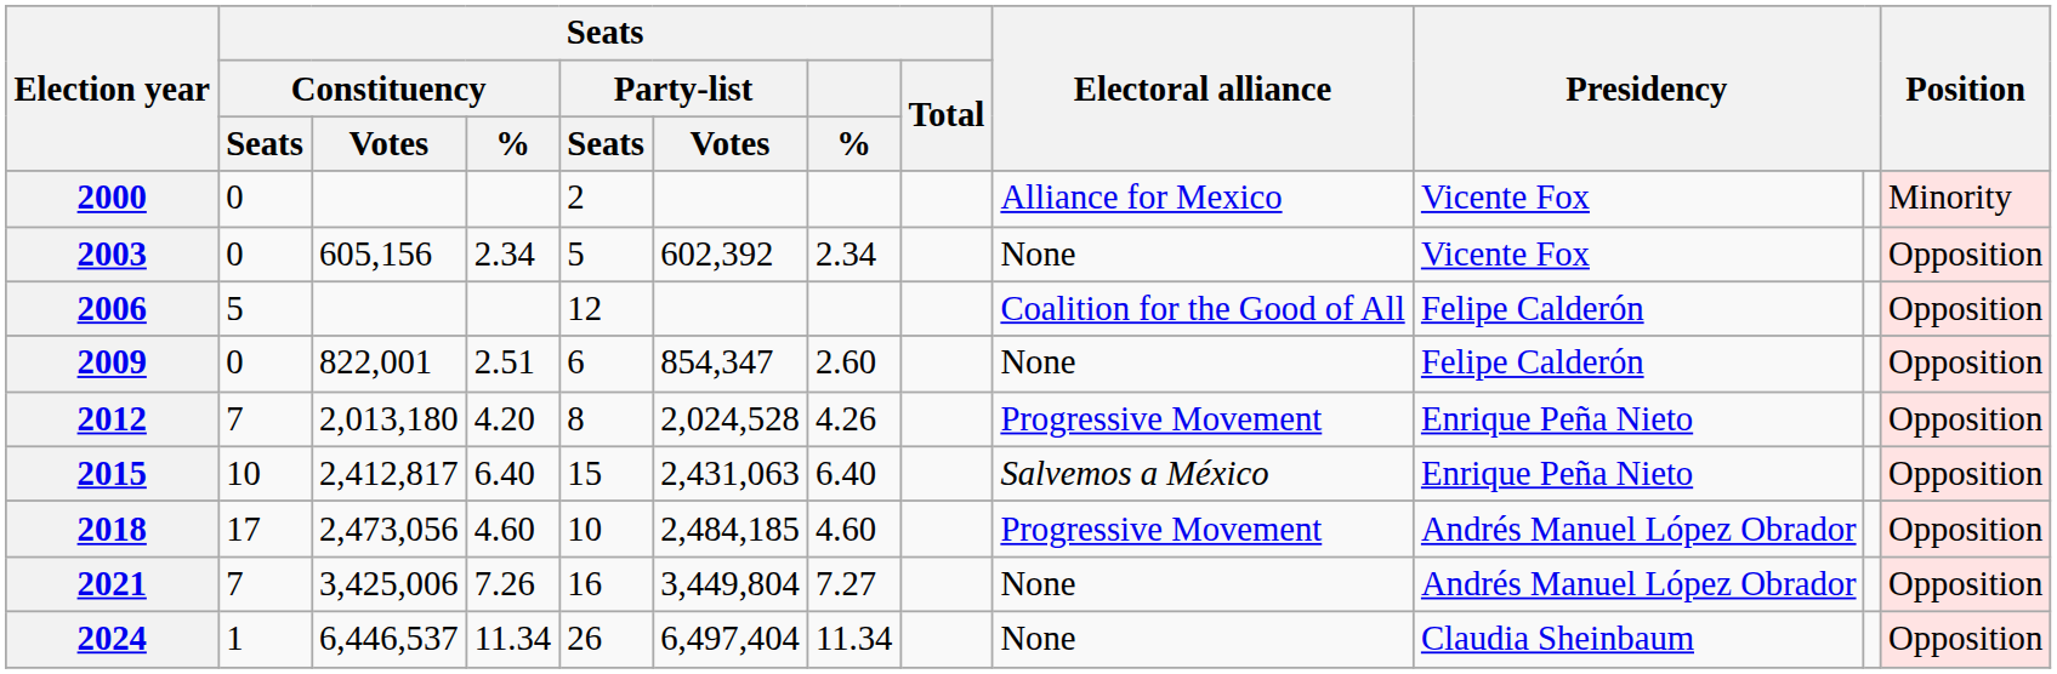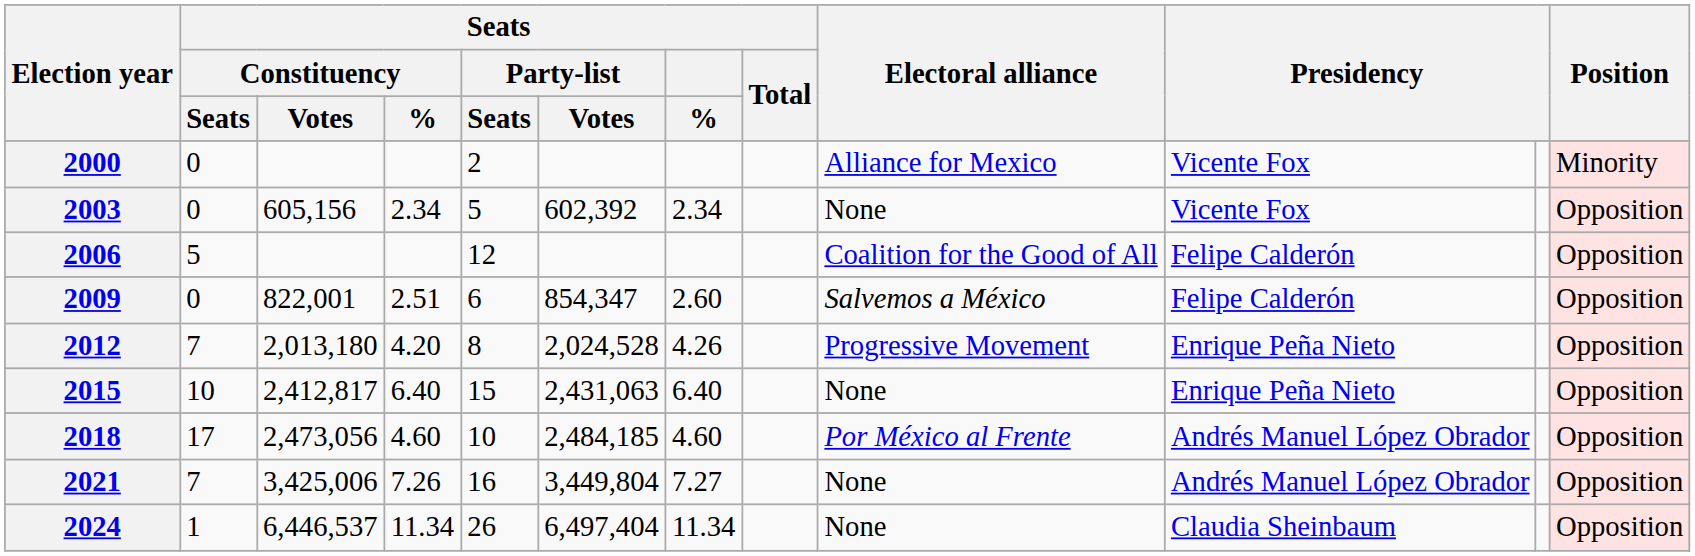2009 | Electoral alliance: None -> Salvemos a México
2015 | Electoral alliance: Salvemos a México -> None
2018 | Electoral alliance: Progressive Movement -> Por México al Frente
